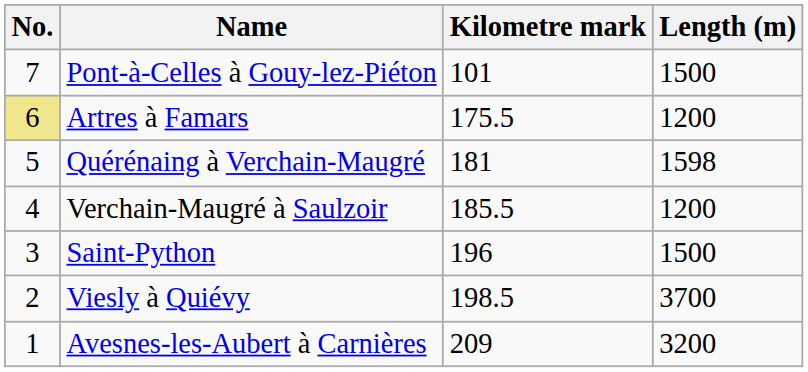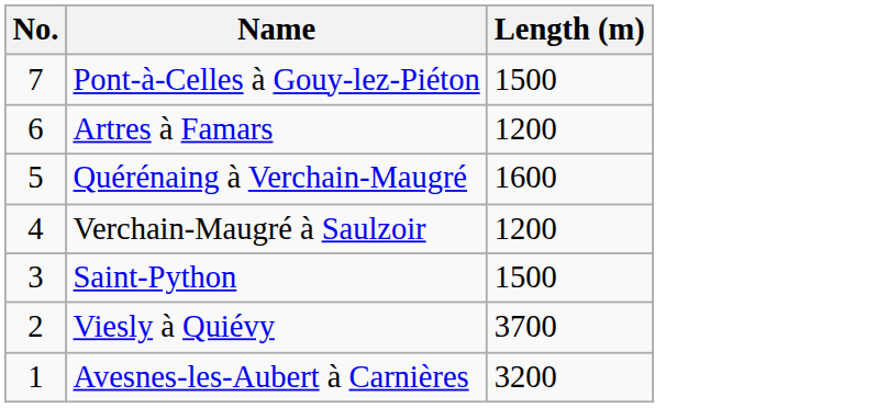- column: Kilometre mark | 101 | 175.5 | 181 | 185.5 | 196 | 198.5 | 209
Artres à Famars | No.: khaki background -> no background
Quérénaing à Verchain-Maugré | Length (m): 1598 -> 1600
